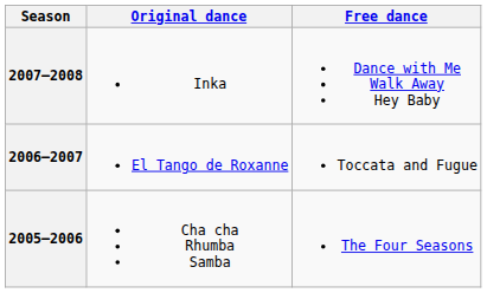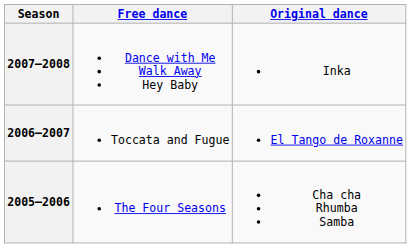columns swapped: Original dance <-> Free dance
